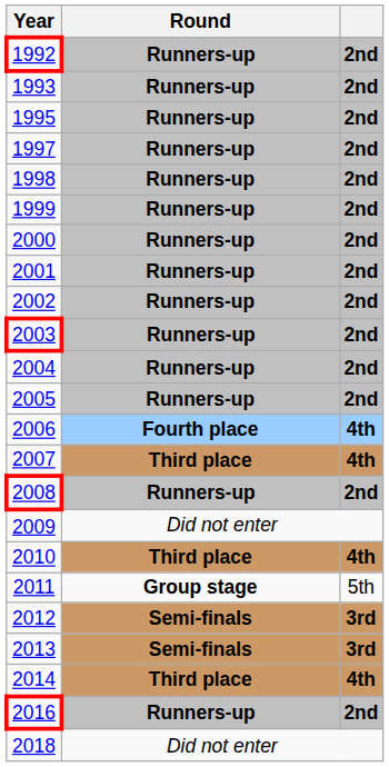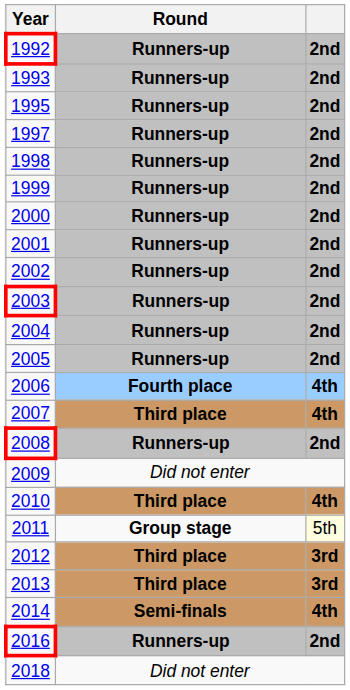2011 | column 3: no background -> lightyellow background
2012 | Round: Semi-finals -> Third place
2013 | Round: Semi-finals -> Third place
2014 | Round: Third place -> Semi-finals
